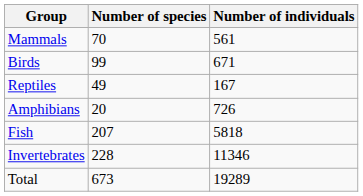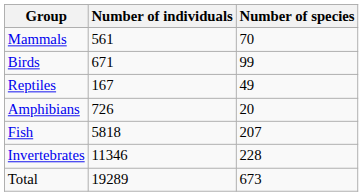columns swapped: Number of species <-> Number of individuals
